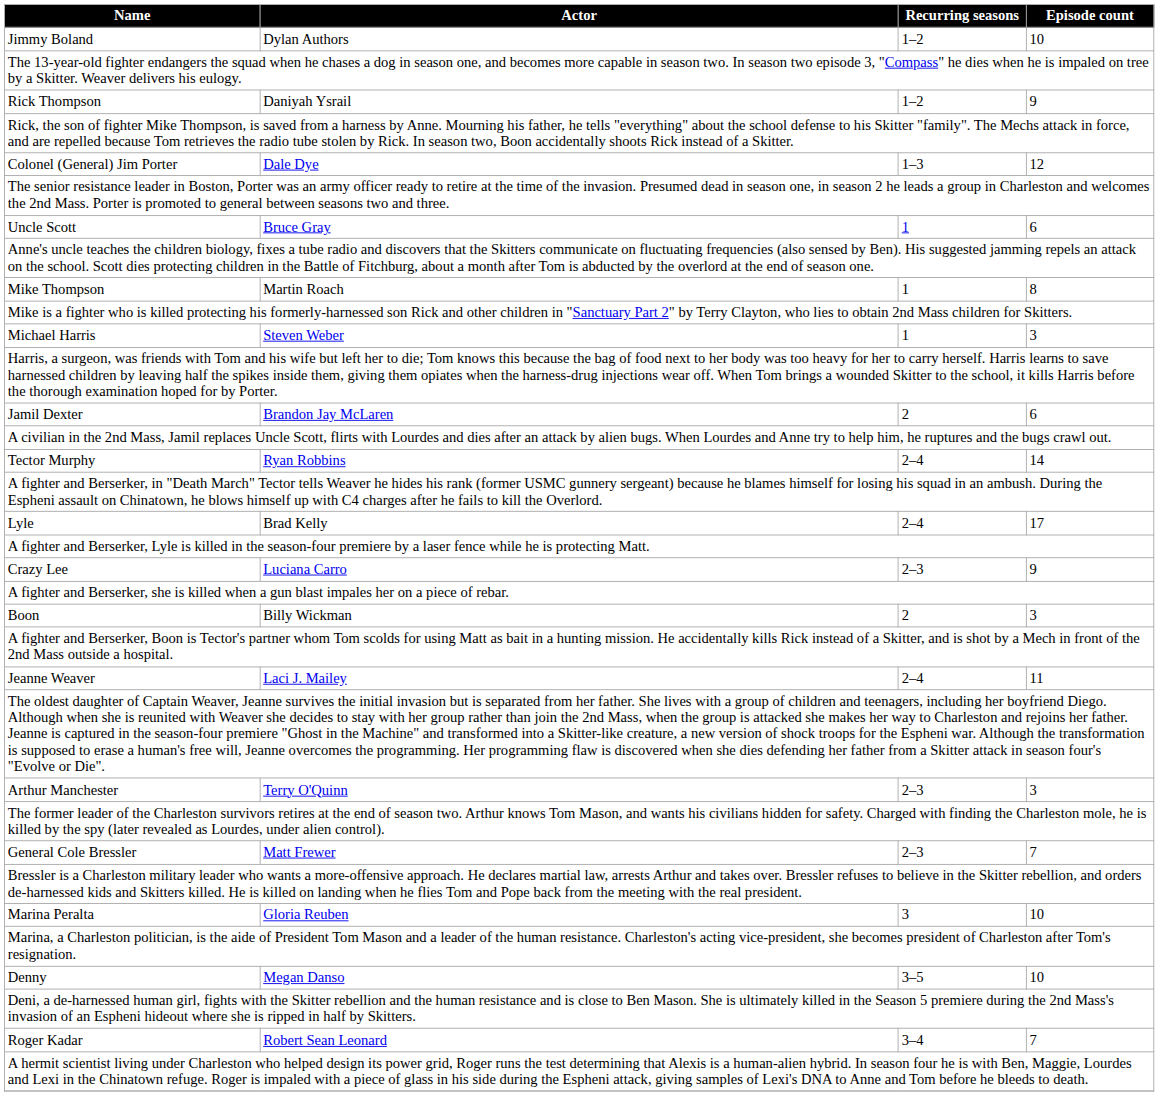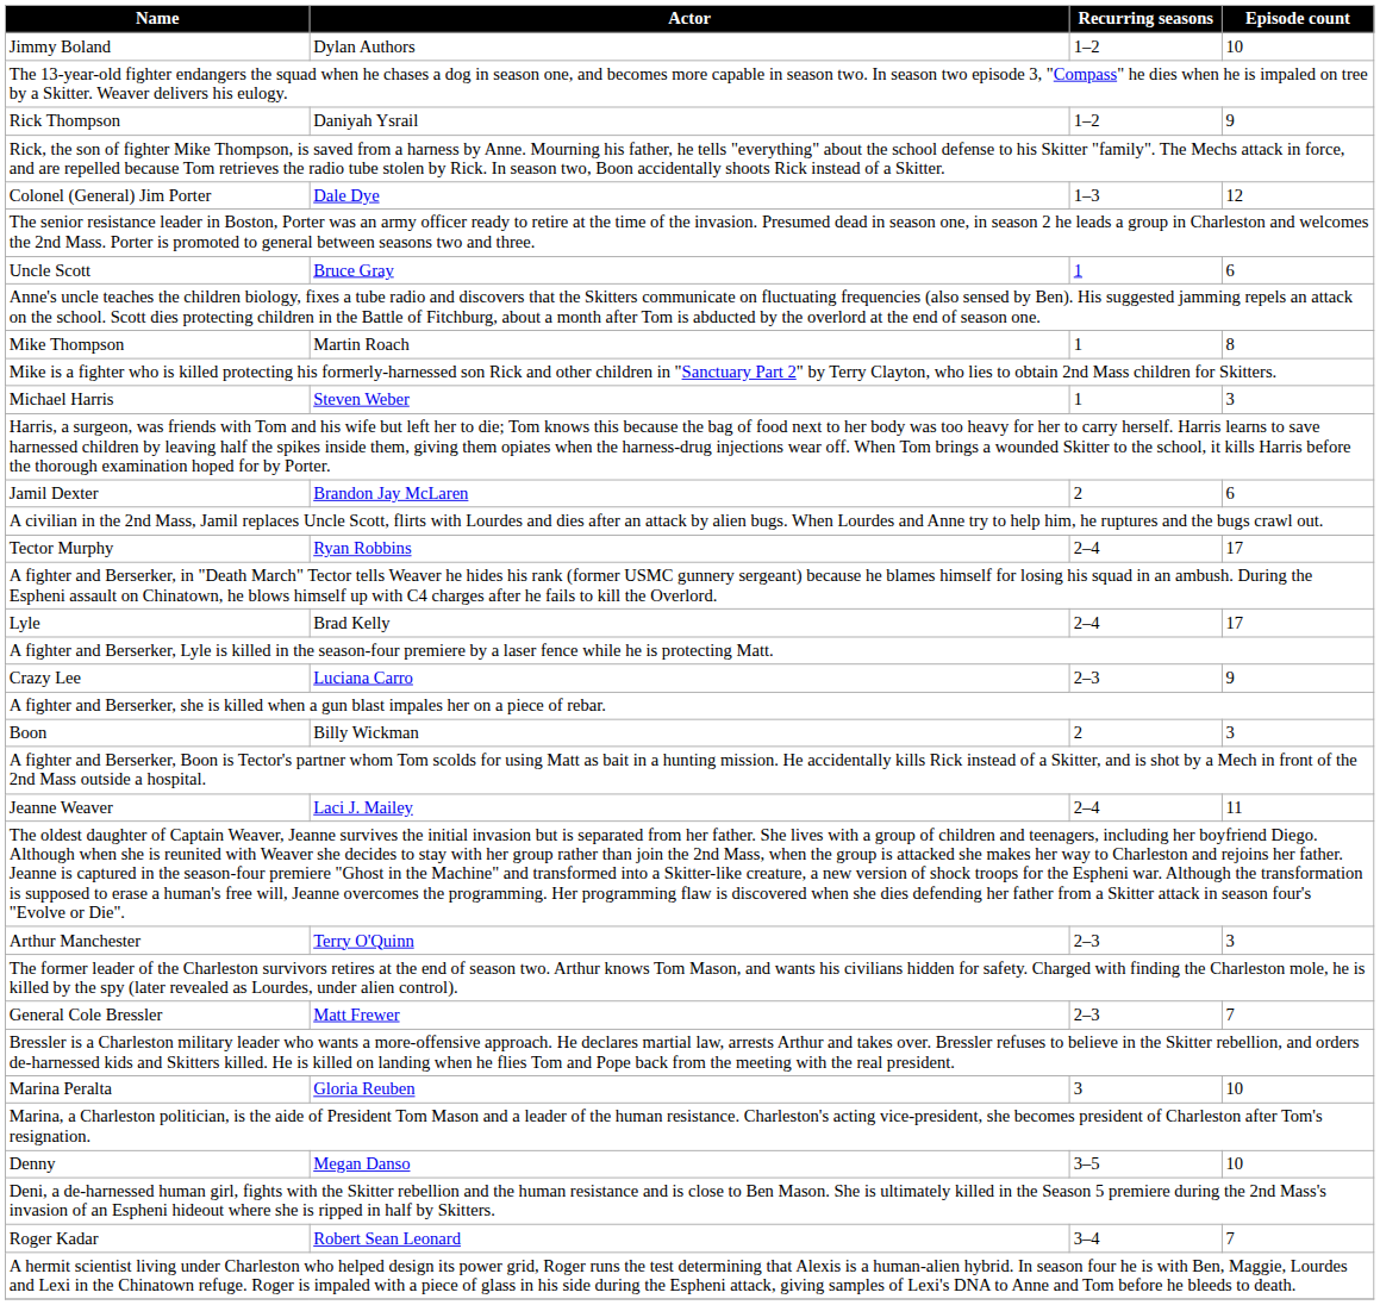Tector Murphy | Episode count: 14 -> 17
